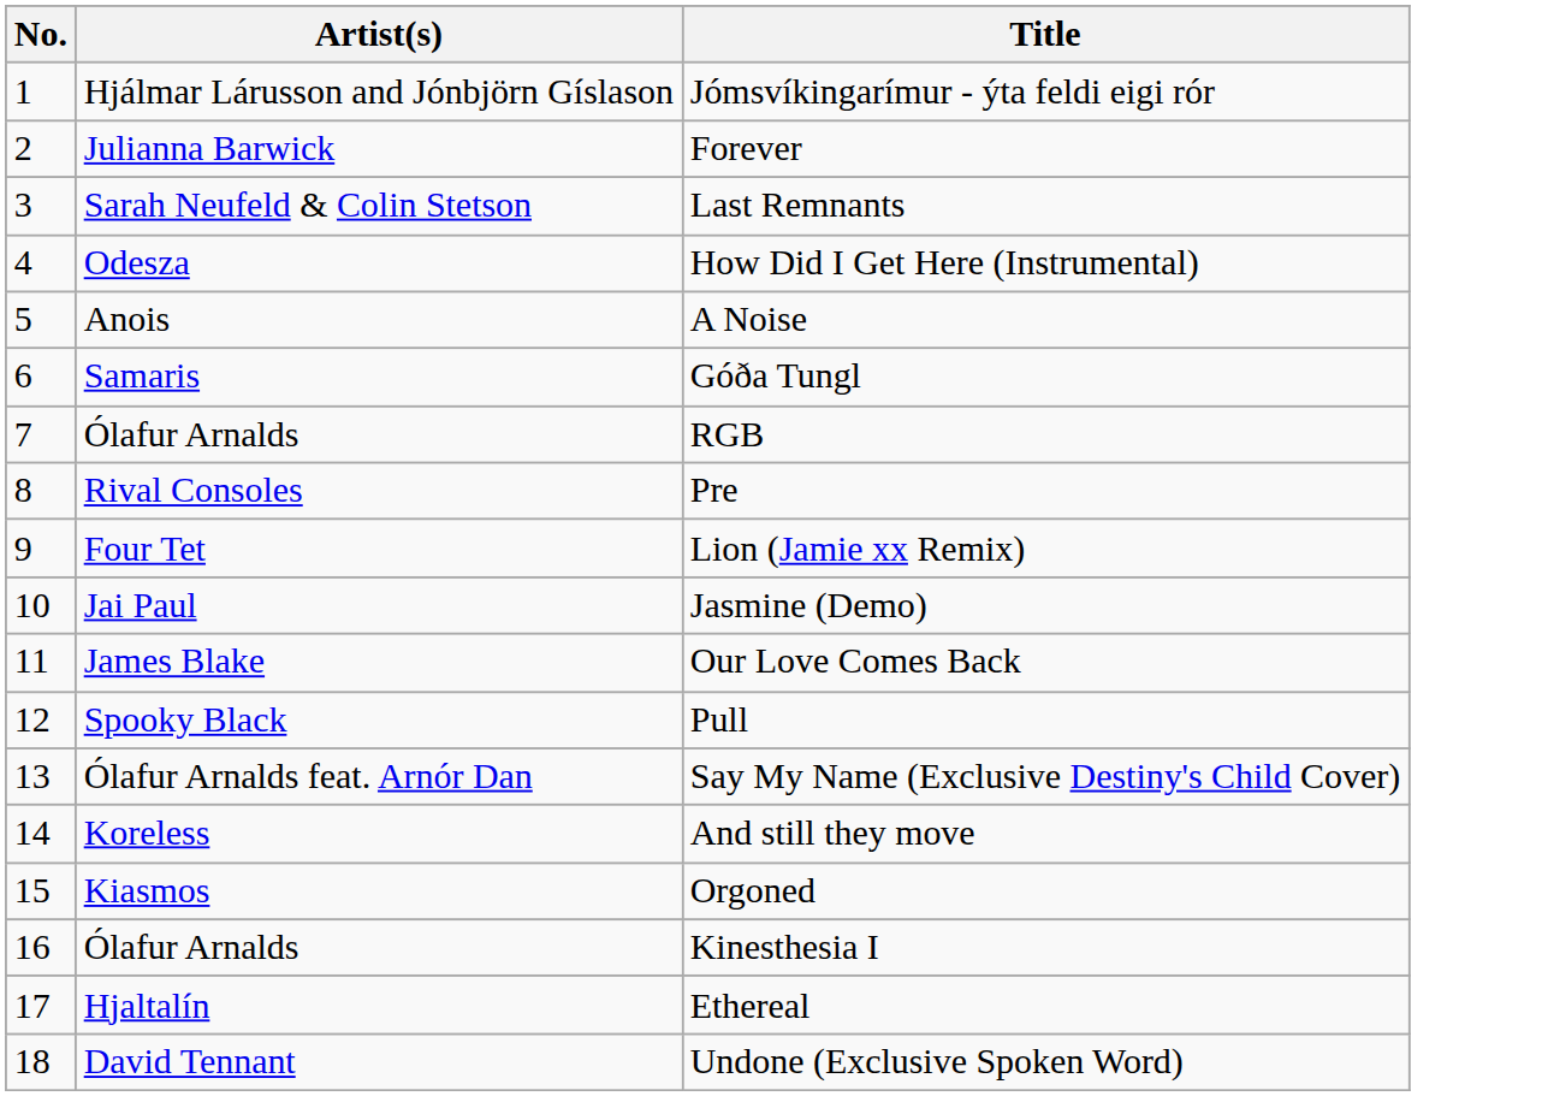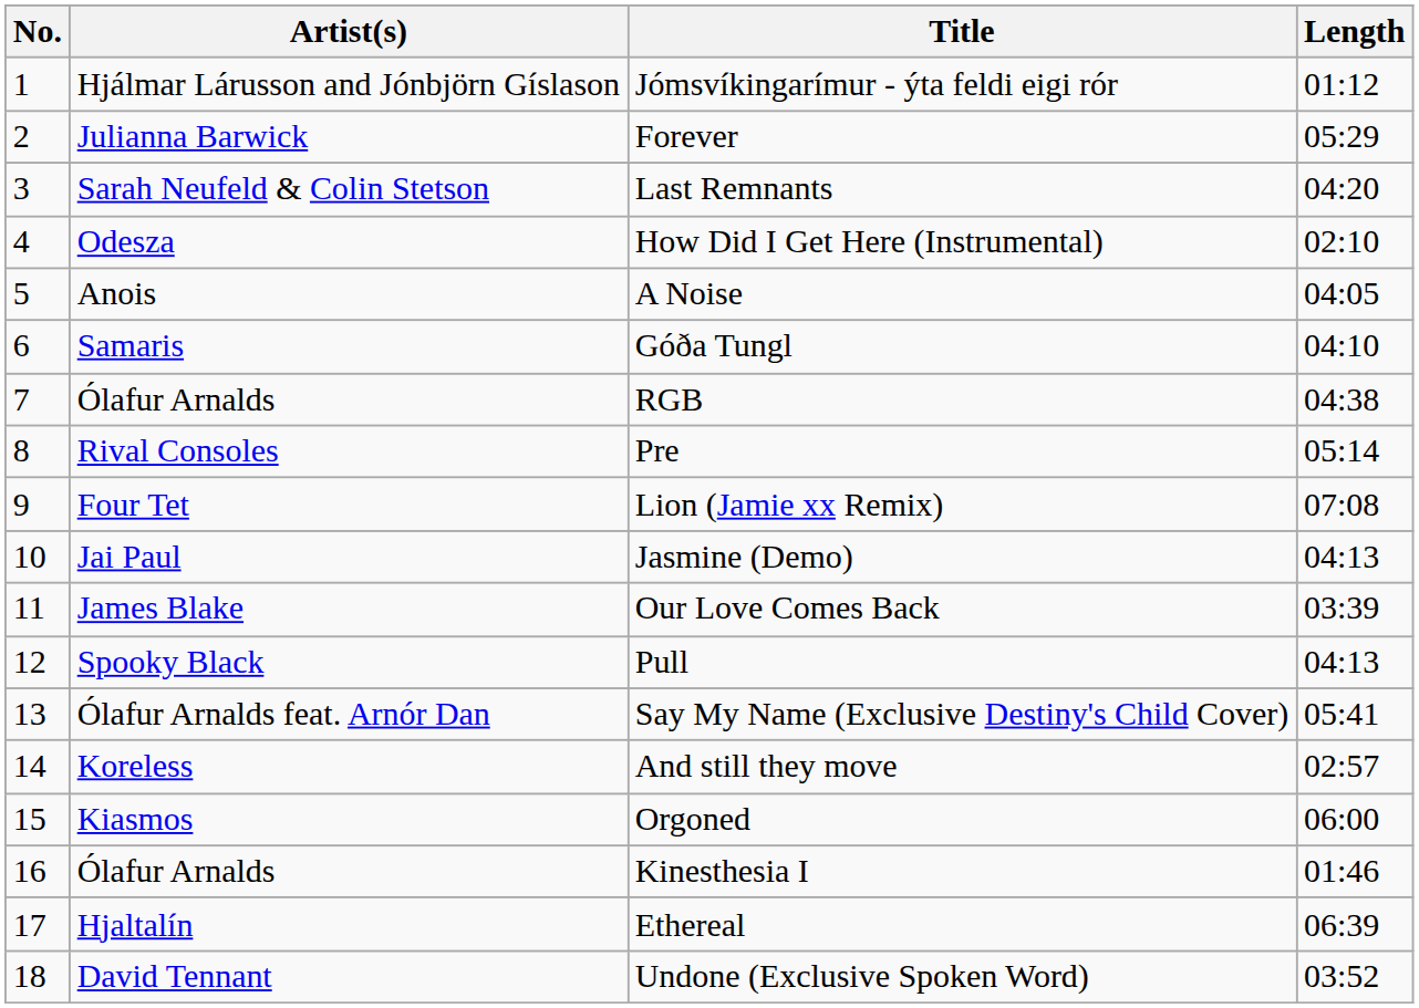+ column: Length | 01:12 | 05:29 | 04:20 | 02:10 | 04:05 | 04:10 | 04:38 | 05:14 | 07:08 | 04:13 | 03:39 | 04:13 | 05:41 | 02:57 | 06:00 | 01:46 | 06:39 | 03:52
